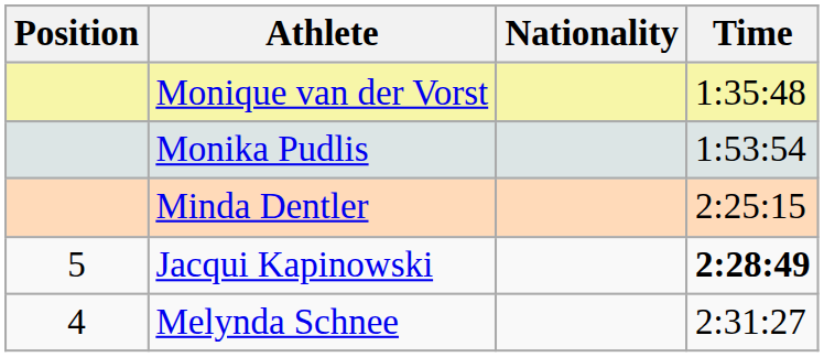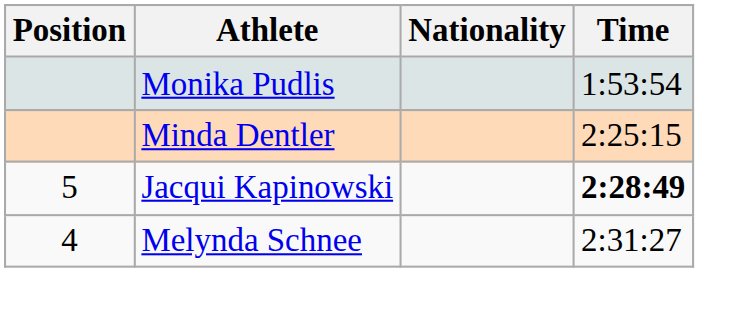- row: Monique van der Vorst | 1:35:48
